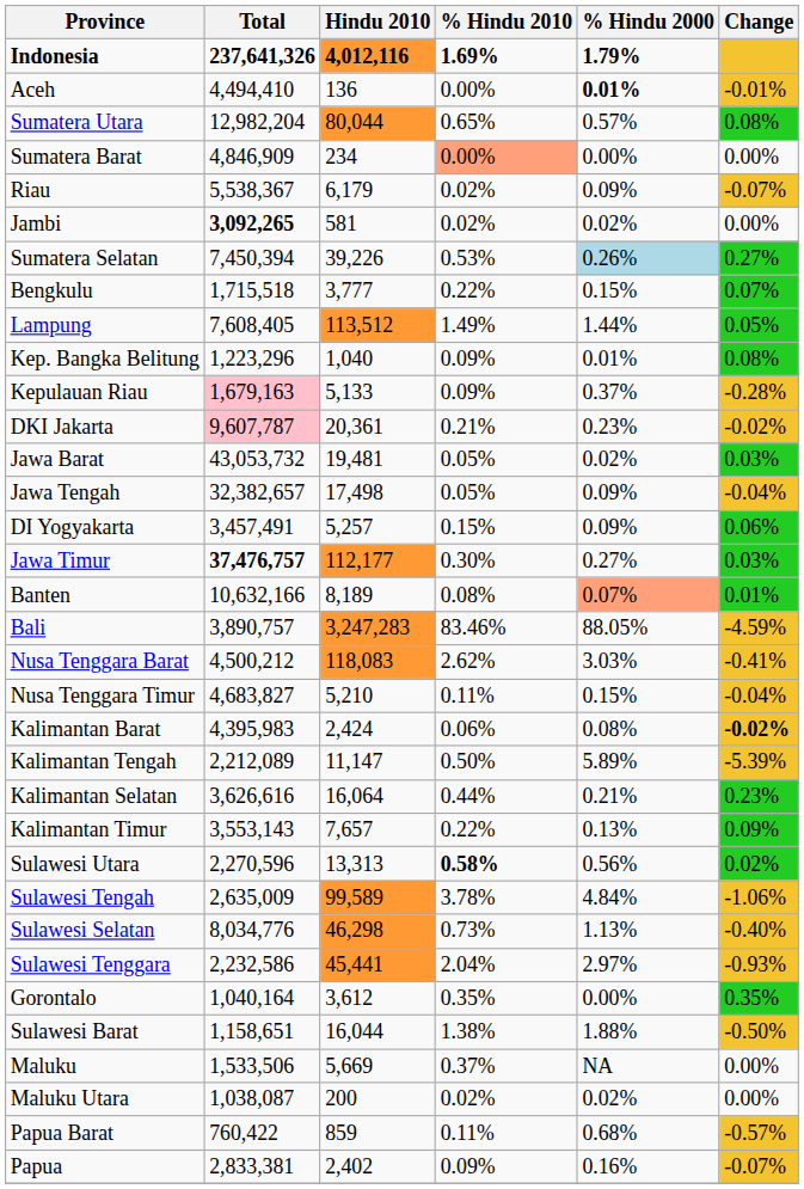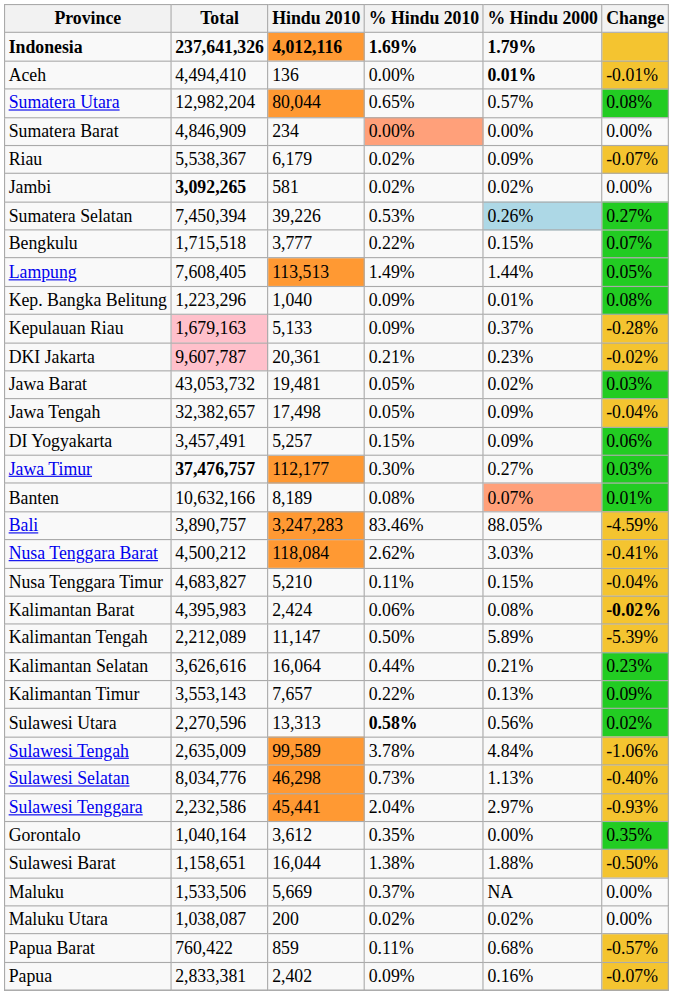Lampung | Hindu 2010: 113,512 -> 113,513
Nusa Tenggara Barat | Hindu 2010: 118,083 -> 118,084
